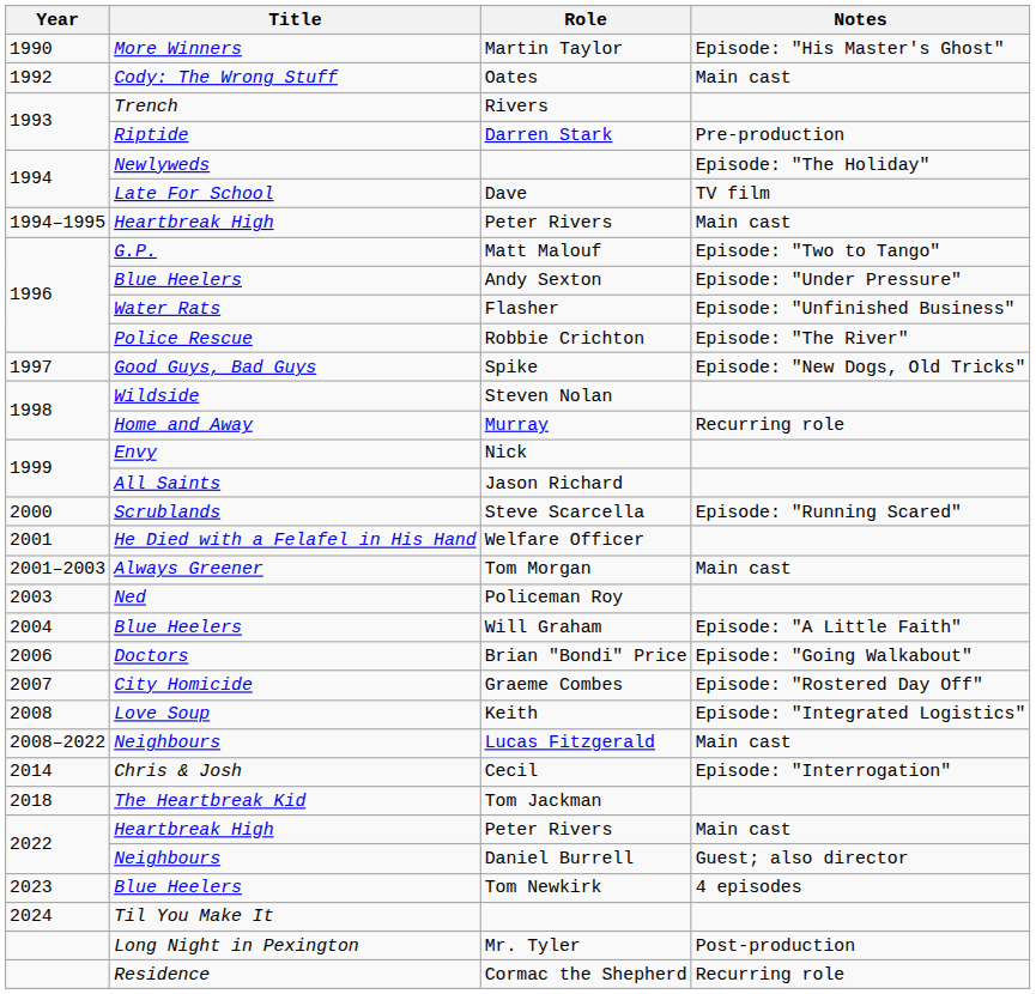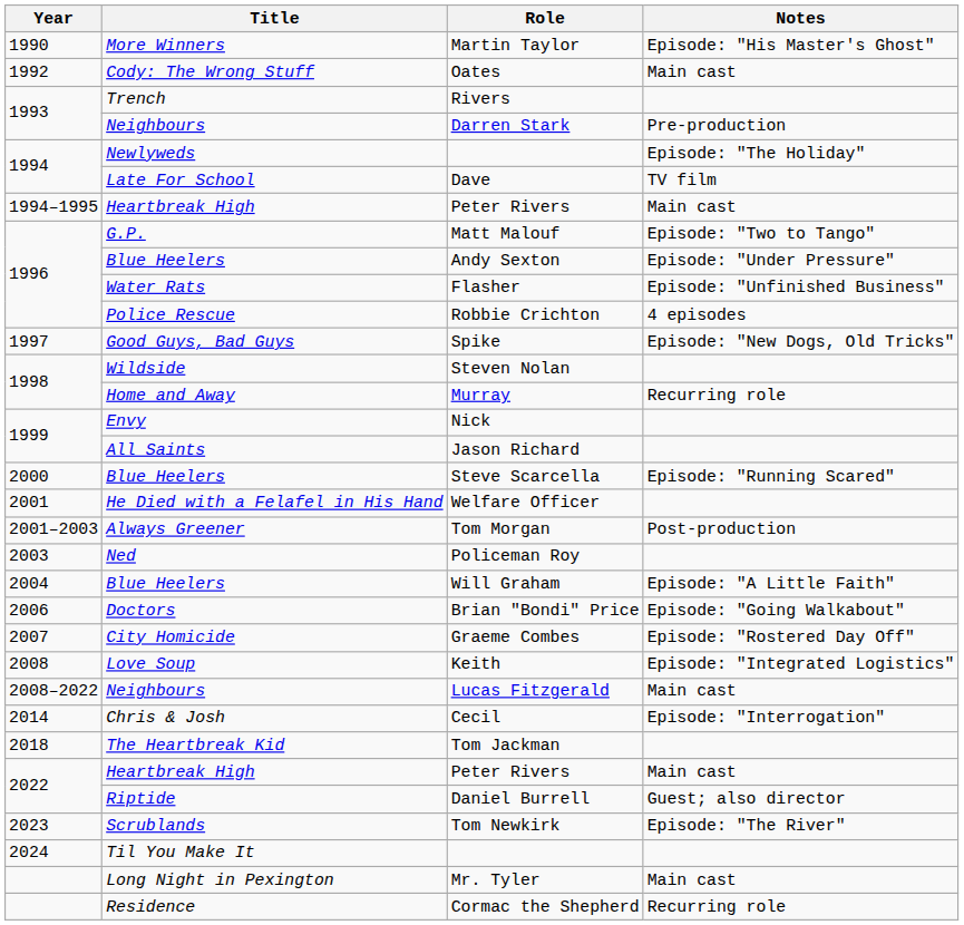Darren Stark | Title: Riptide -> Neighbours
Robbie Crichton | Notes: Episode: "The River" -> 4 episodes
Steve Scarcella | Title: Scrublands -> Blue Heelers
Tom Morgan | Notes: Main cast -> Post-production
Daniel Burrell | Title: Neighbours -> Riptide
Tom Newkirk | Title: Blue Heelers -> Scrublands
Tom Newkirk | Notes: 4 episodes -> Episode: "The River"
Mr. Tyler | Notes: Post-production -> Main cast
